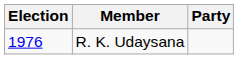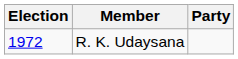R. K. Udaysana | Election: 1976 -> 1972
